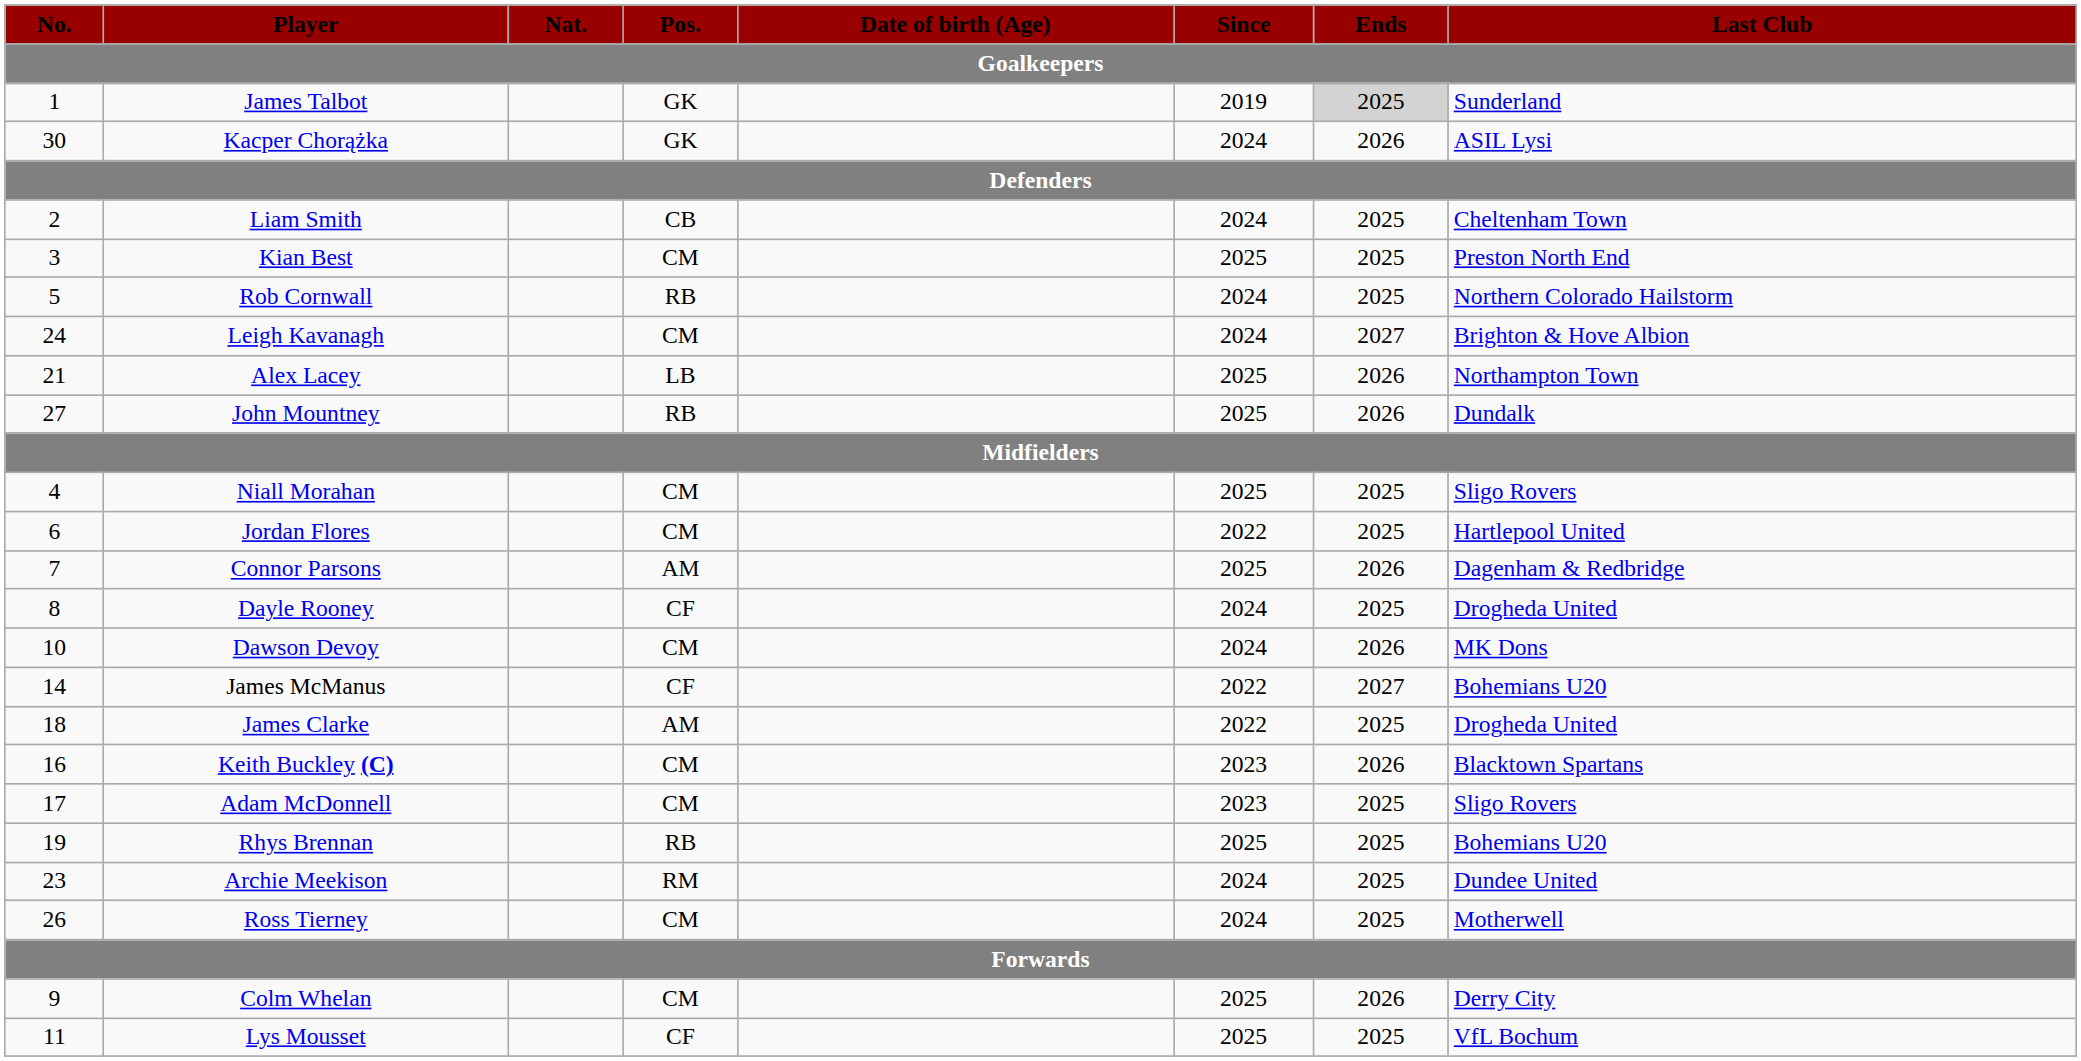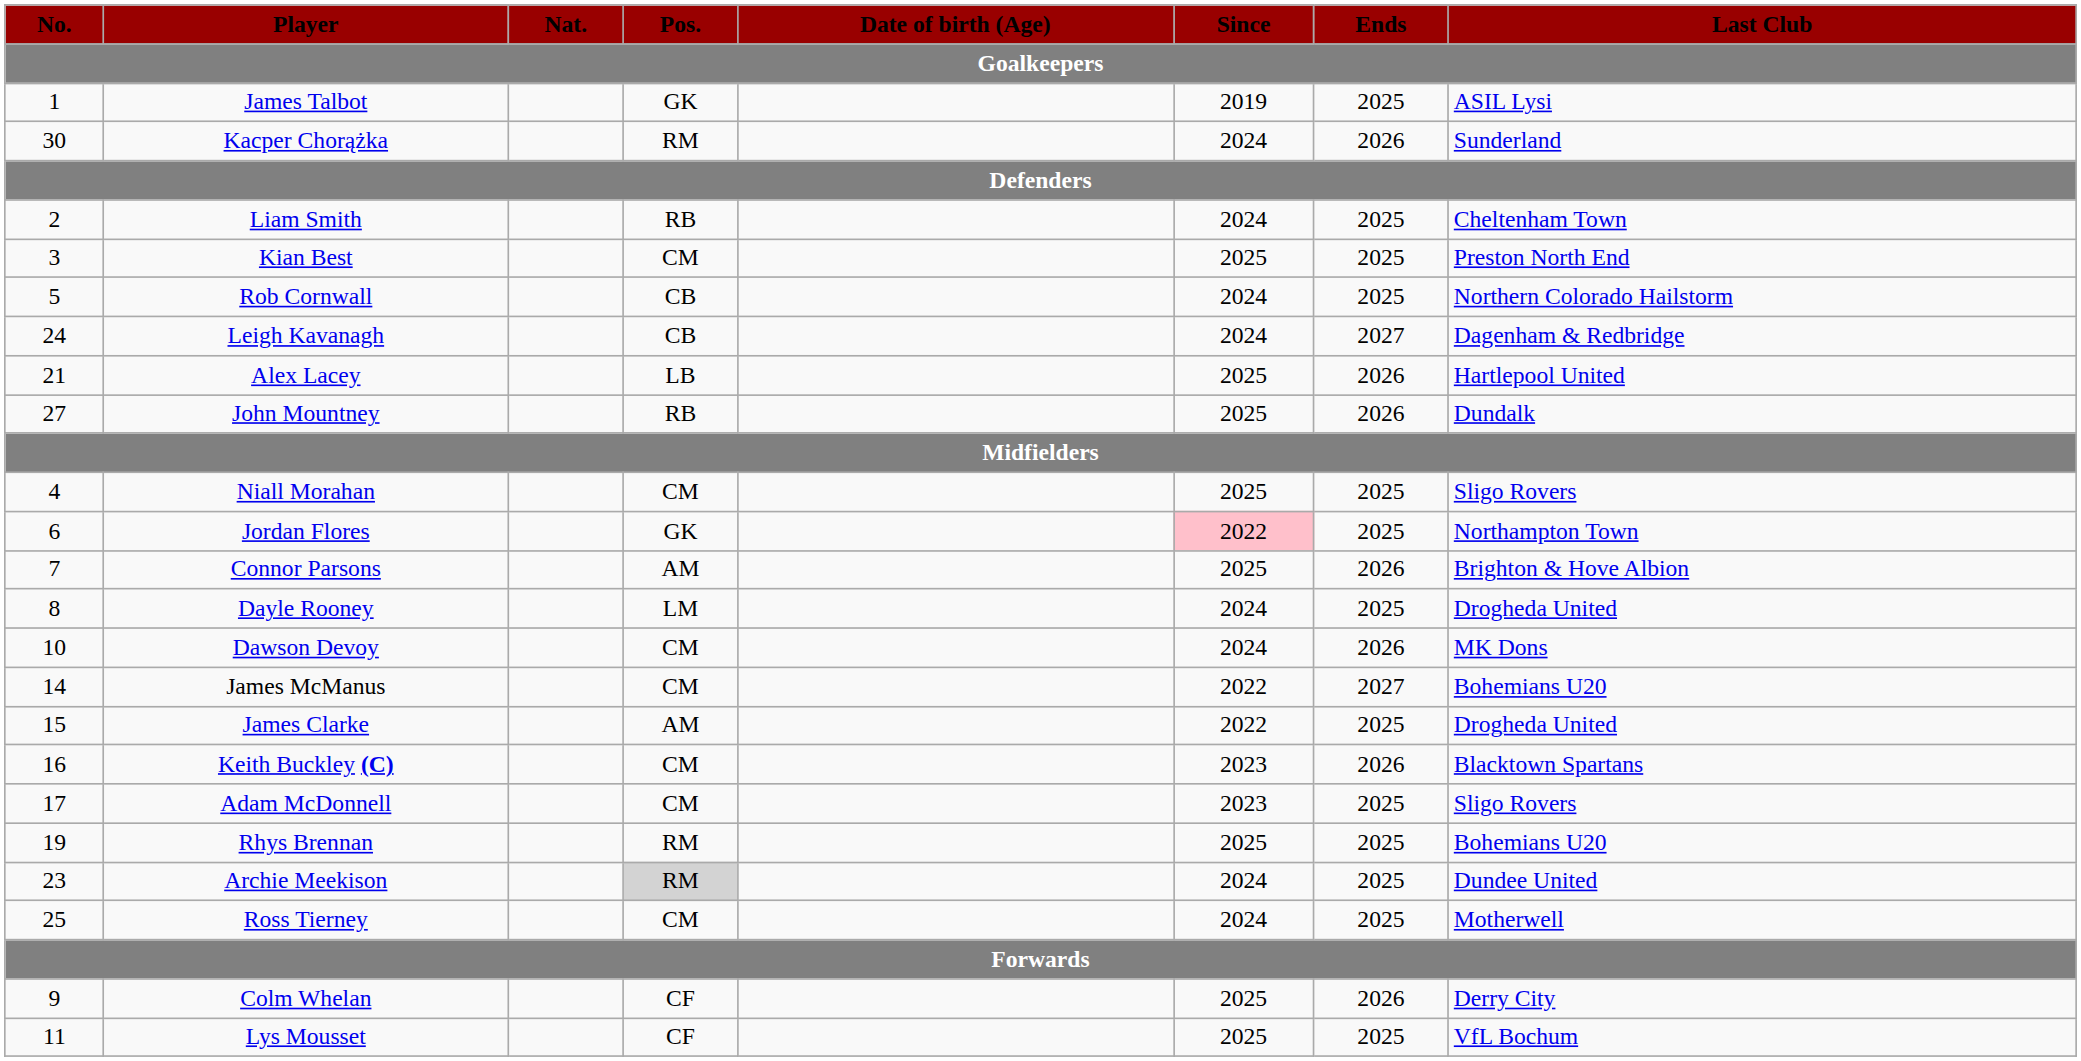James Talbot | Ends: lightgrey background -> no background
James Talbot | Last Club: Sunderland -> ASIL Lysi
Kacper Chorążka | Pos.: GK -> RM
Kacper Chorążka | Last Club: ASIL Lysi -> Sunderland
Liam Smith | Pos.: CB -> RB
Rob Cornwall | Pos.: RB -> CB
Leigh Kavanagh | Pos.: CM -> CB
Leigh Kavanagh | Last Club: Brighton & Hove Albion -> Dagenham & Redbridge
Alex Lacey | Last Club: Northampton Town -> Hartlepool United
Jordan Flores | Pos.: CM -> GK
Jordan Flores | Since: no background -> pink background
Jordan Flores | Last Club: Hartlepool United -> Northampton Town
Connor Parsons | Last Club: Dagenham & Redbridge -> Brighton & Hove Albion
Dayle Rooney | Pos.: CF -> LM
James McManus | Pos.: CF -> CM
James Clarke | No.: 18 -> 15
Rhys Brennan | Pos.: RB -> RM
Archie Meekison | Pos.: no background -> lightgrey background
Ross Tierney | No.: 26 -> 25
Colm Whelan | Pos.: CM -> CF
